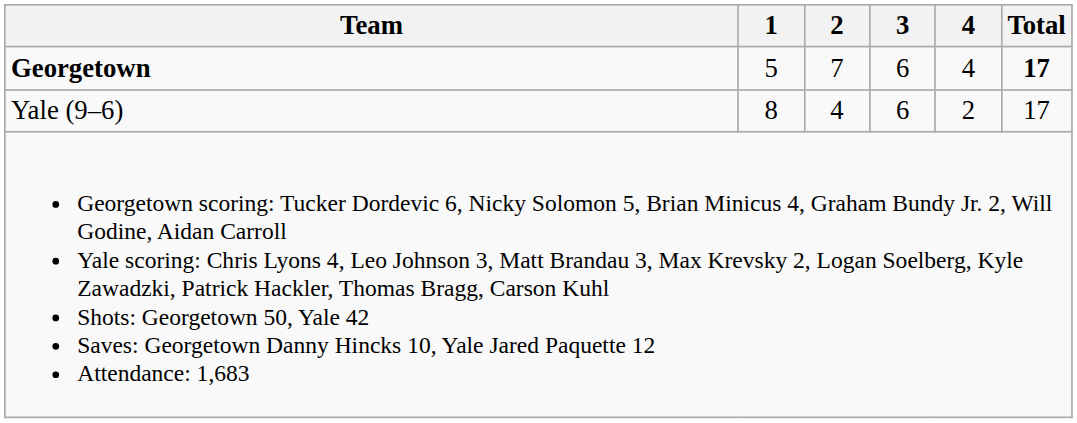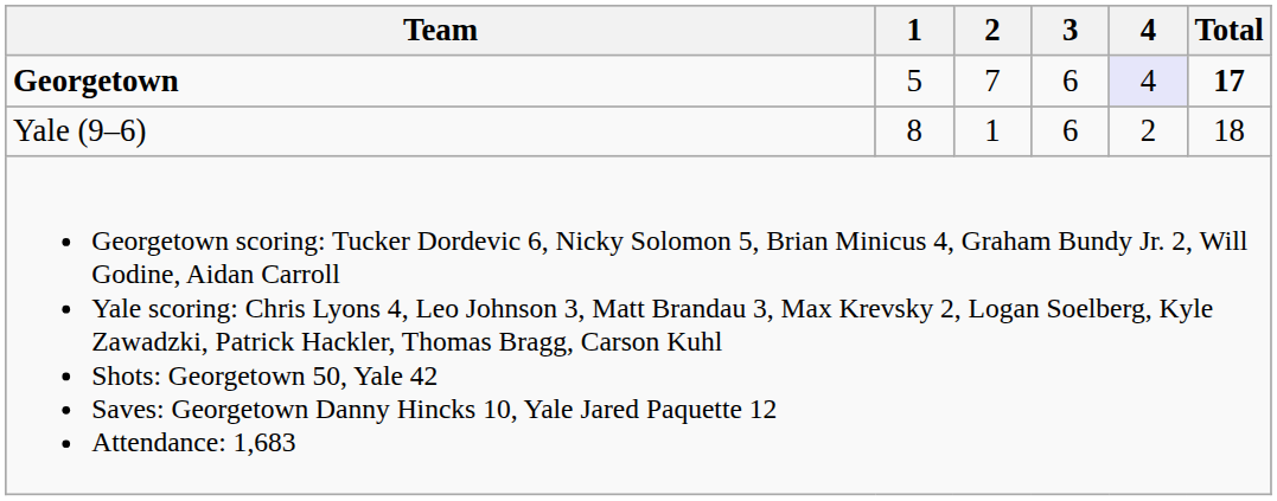Georgetown | 4: no background -> lavender background
Yale (9–6) | 2: 4 -> 1
Yale (9–6) | Total: 17 -> 18
